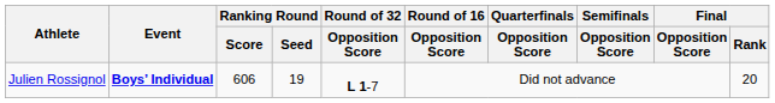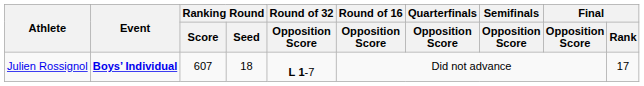Julien Rossignol | Ranking Round / Score: 606 -> 607
Julien Rossignol | Ranking Round / Seed: 19 -> 18
Julien Rossignol | Final / Rank: 20 -> 17
